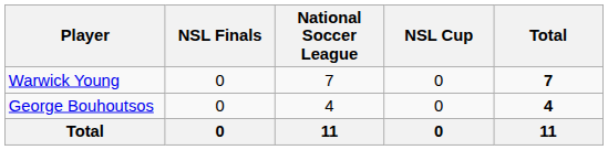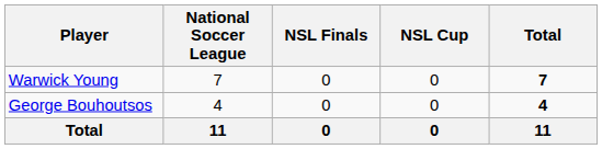columns swapped: National Soccer League <-> NSL Finals
